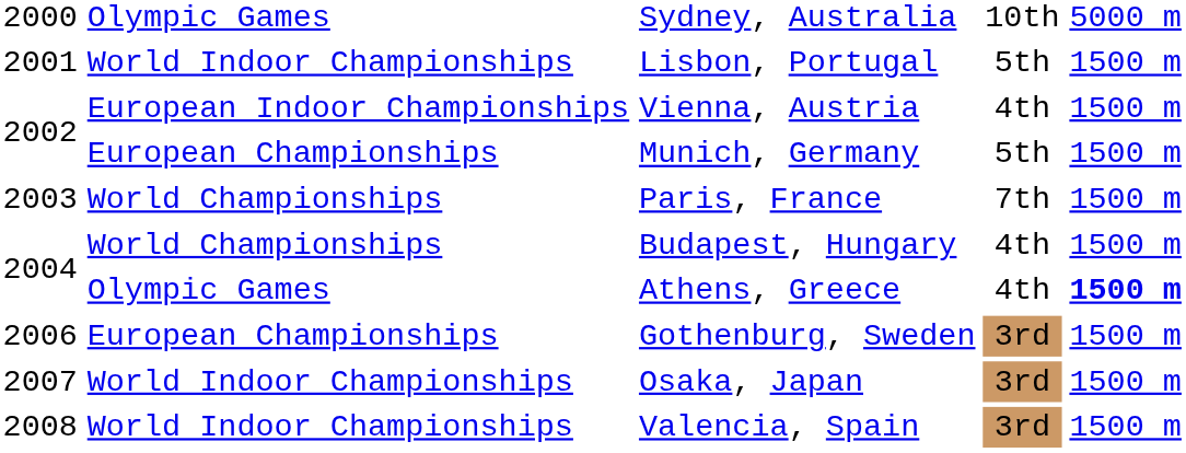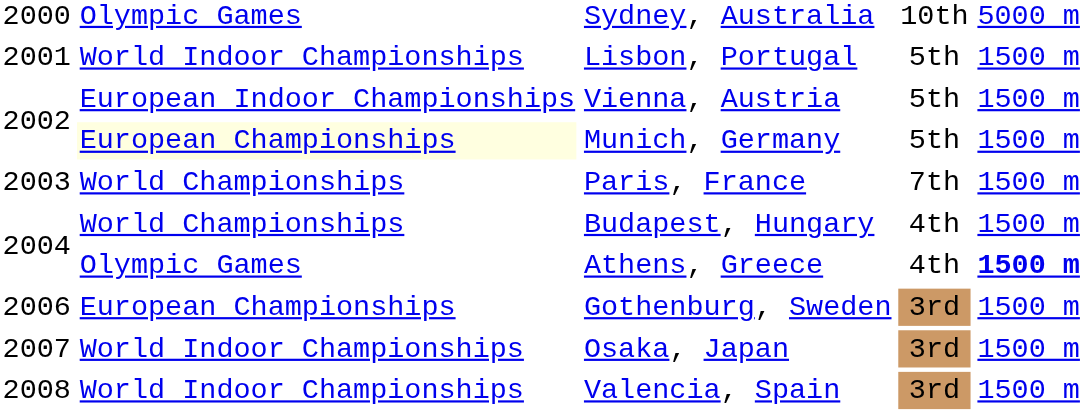Vienna, Austria | column 4: 4th -> 5th
Munich, Germany | column 2: no background -> lightyellow background
